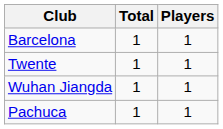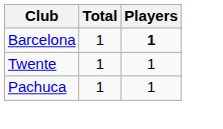Barcelona | Players: normal -> bold
- row: Wuhan Jiangda | 1 | 1
